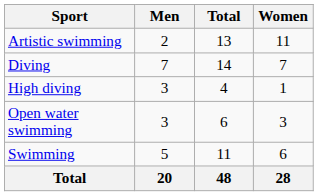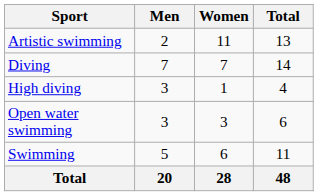columns swapped: Women <-> Total
